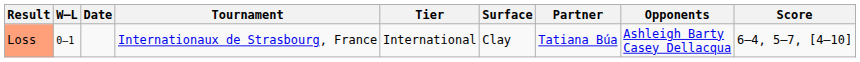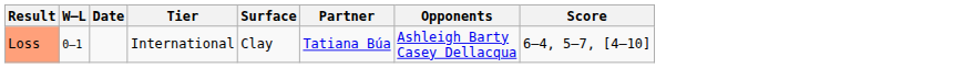- column: Tournament | Internationaux de Strasbourg, France
